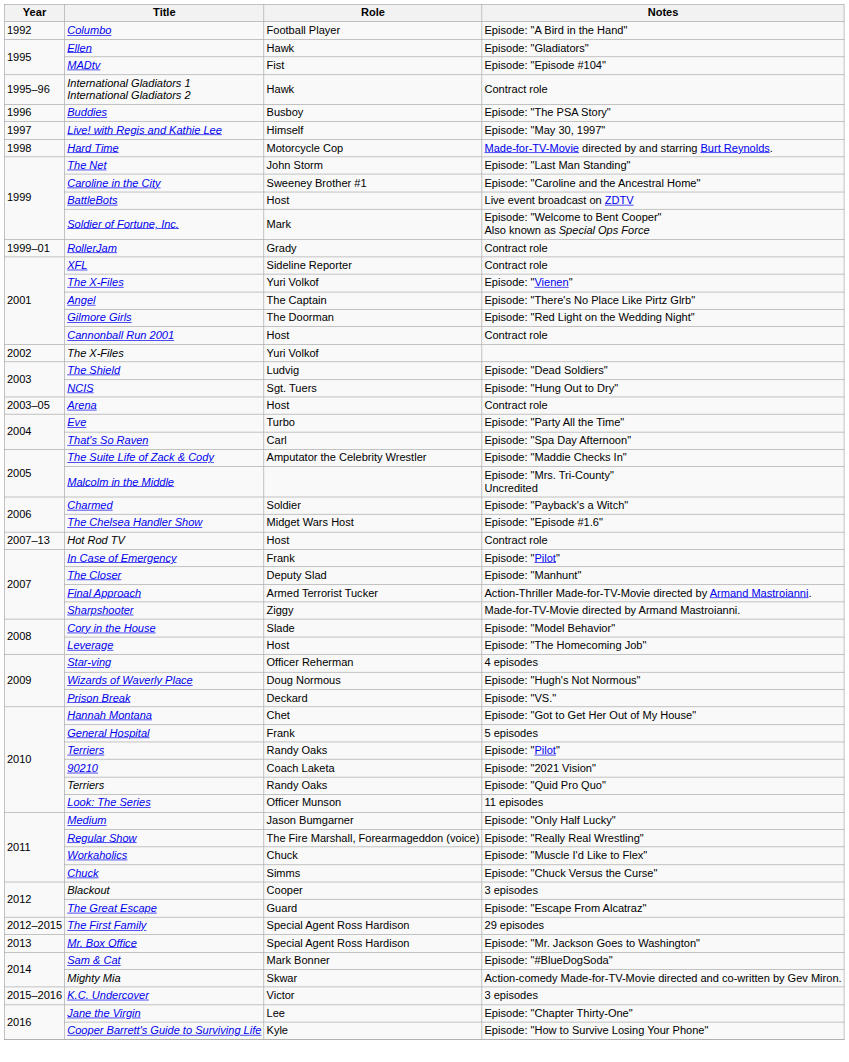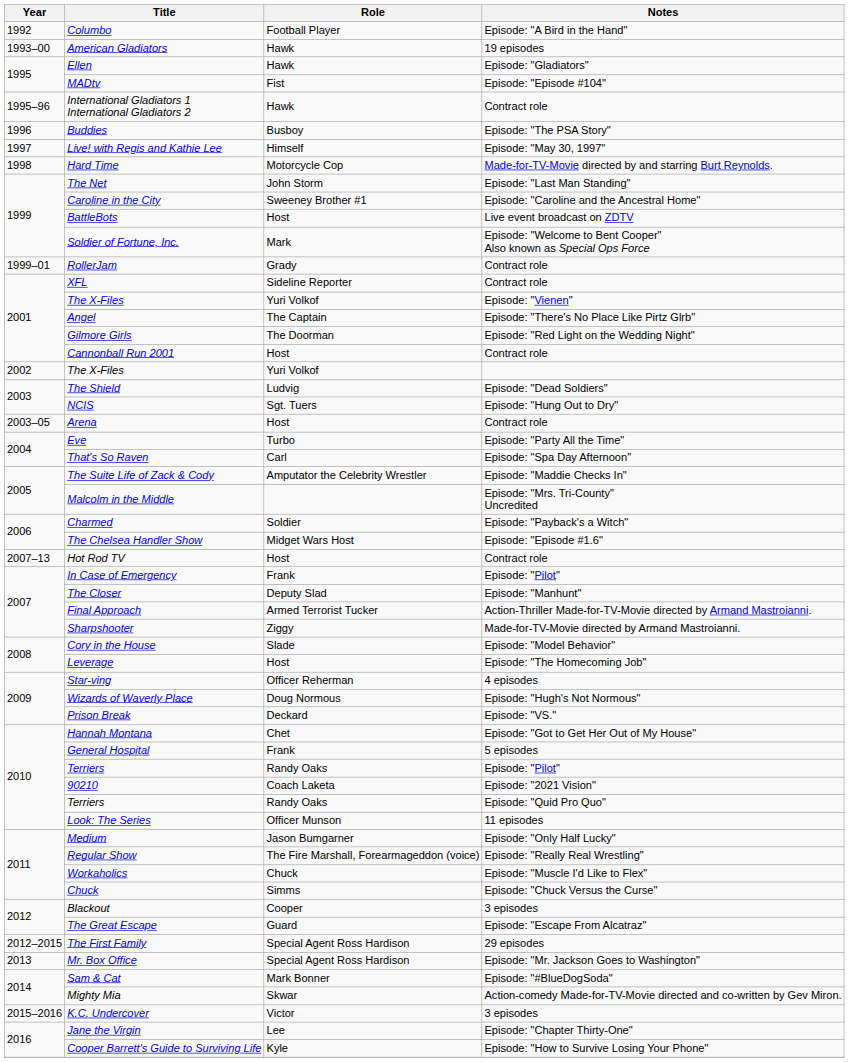+ row: 1993–00 | American Gladiators | Hawk | 19 episodes
